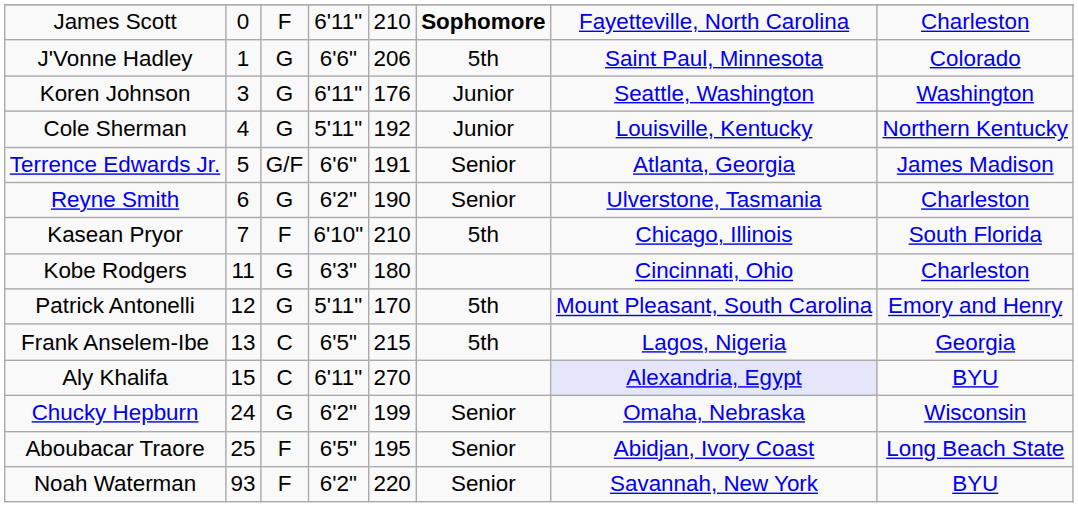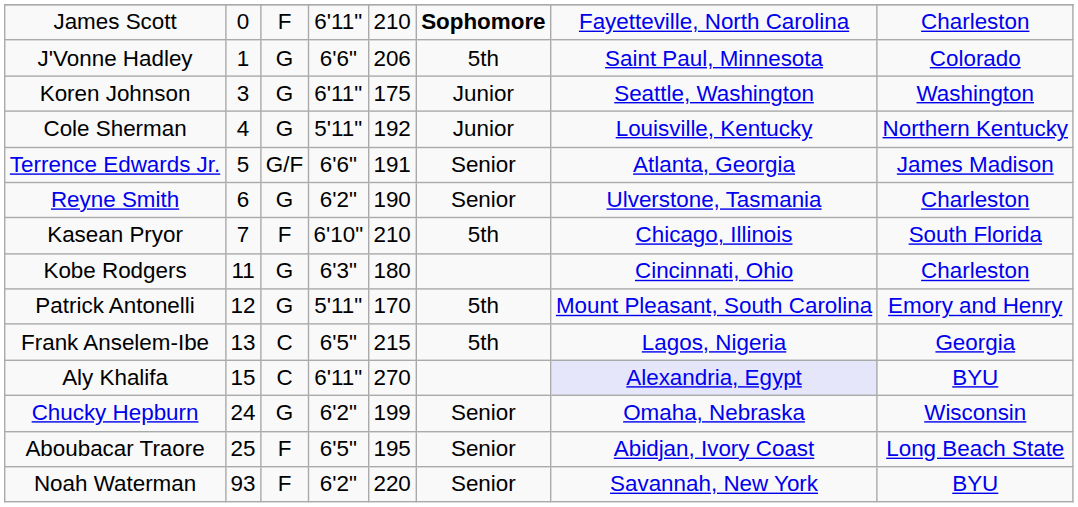Koren Johnson | column 5: 176 -> 175
